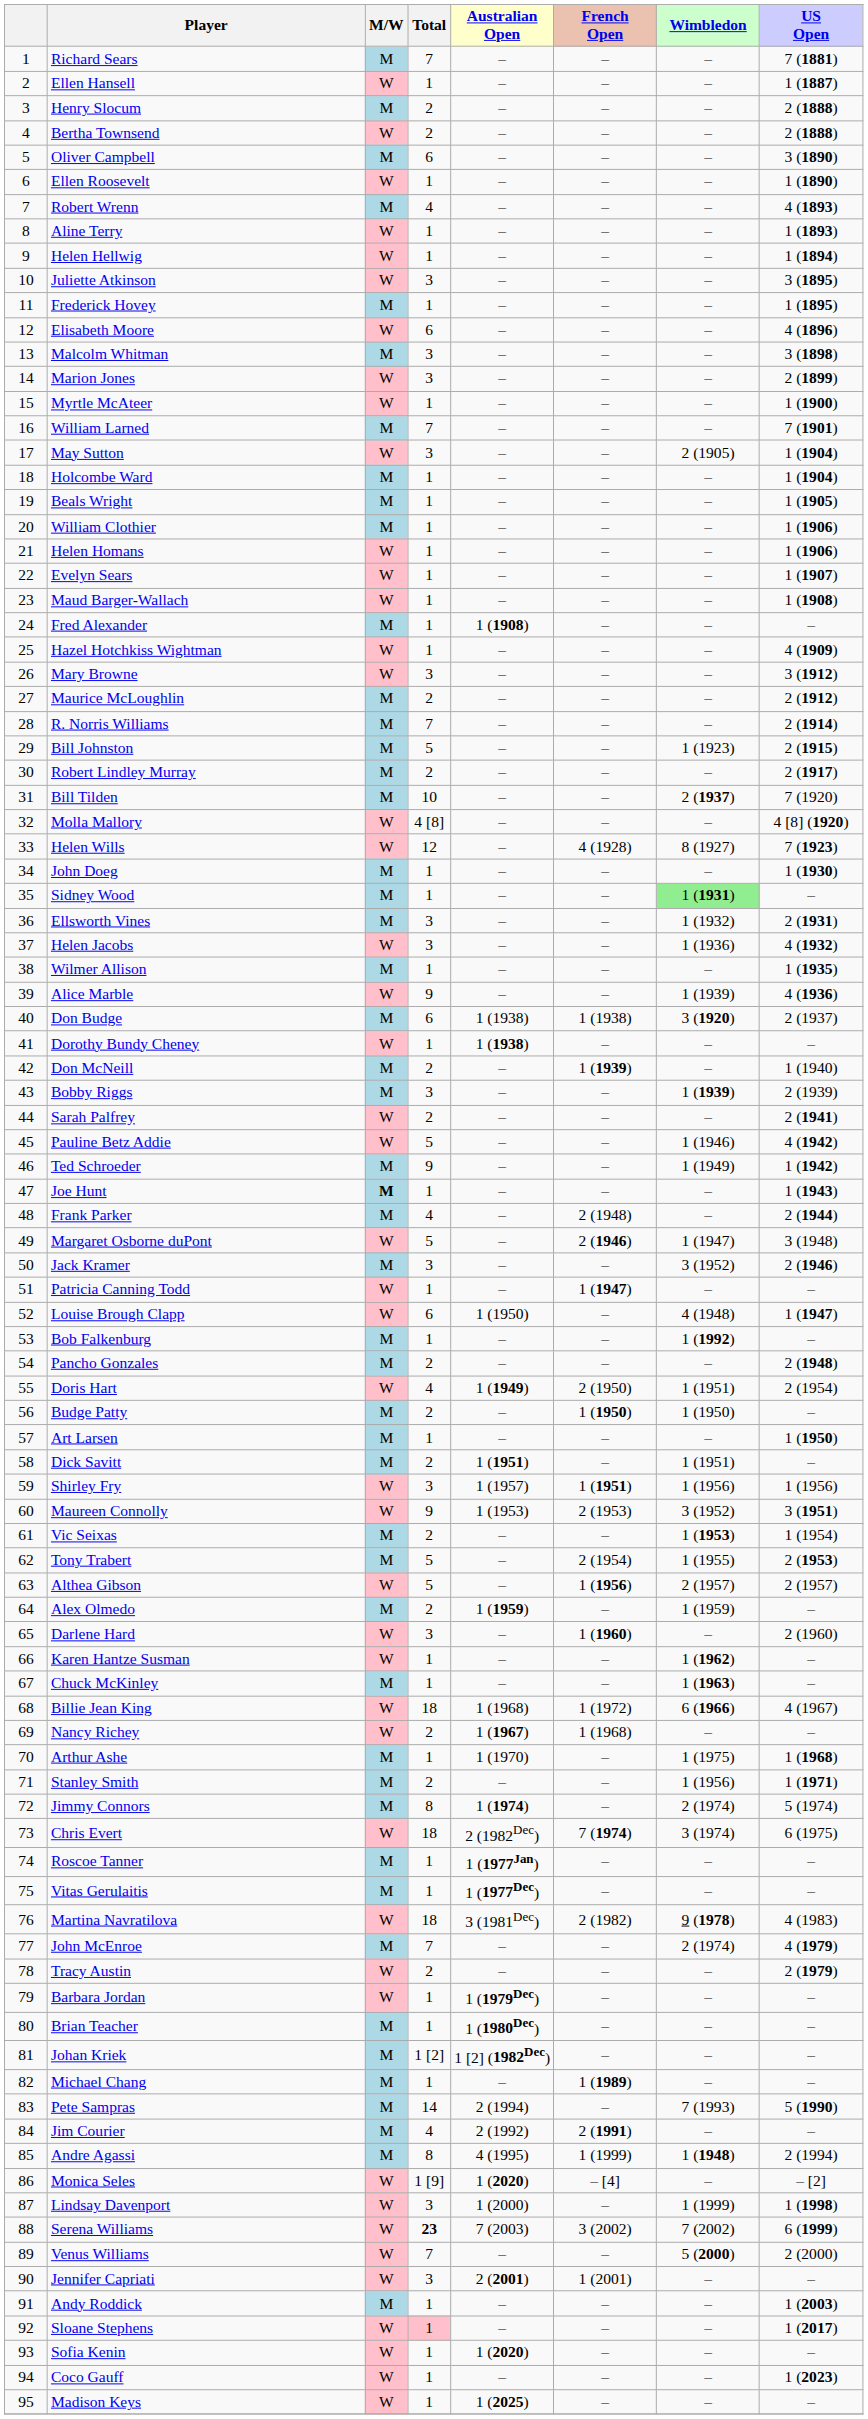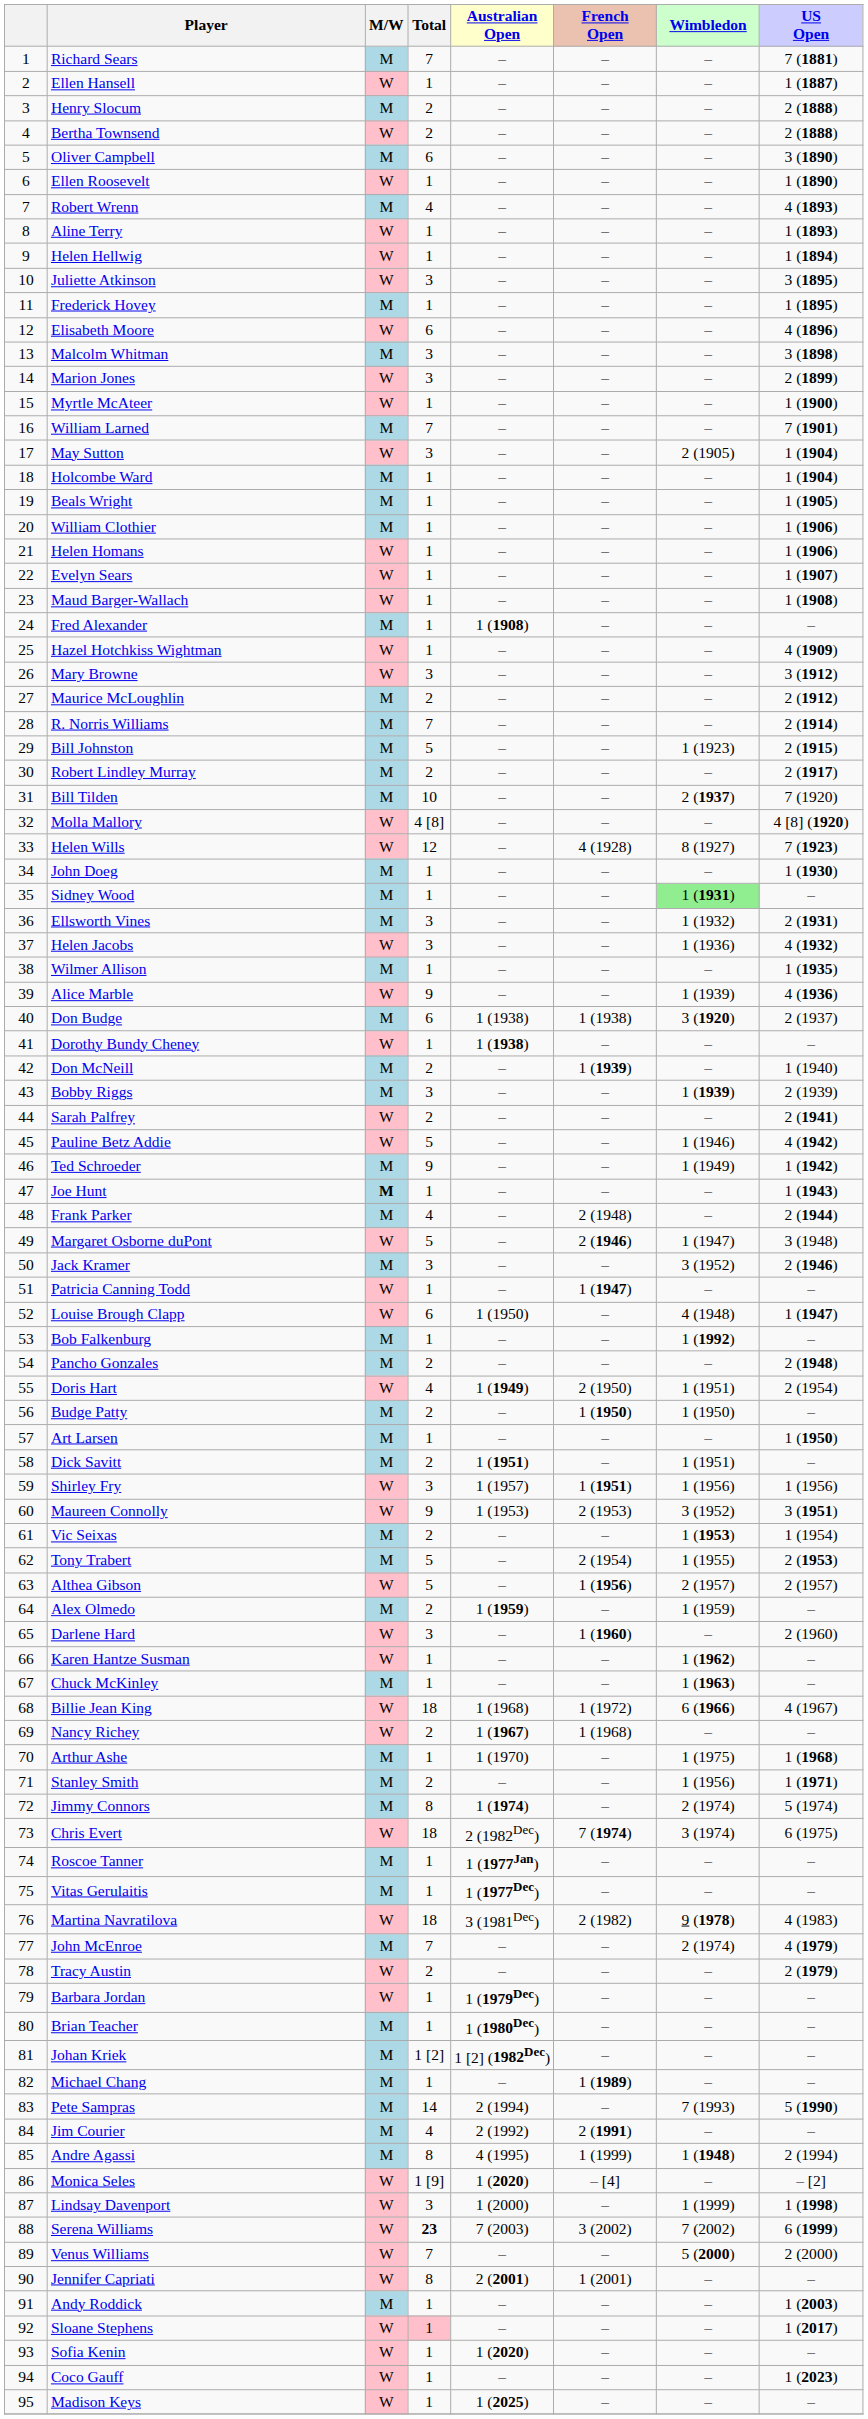Jennifer Capriati | Total: 3 -> 8
